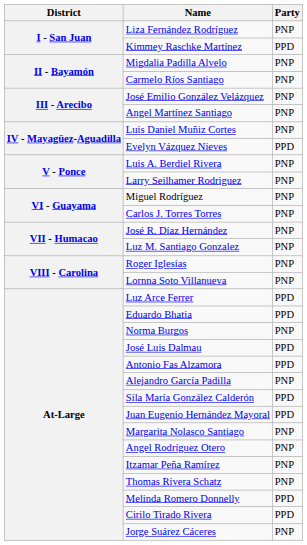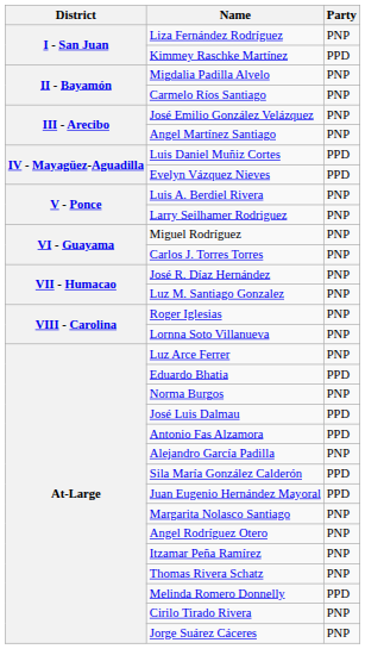Luis Daniel Muñiz Cortes | Party: PNP -> PPD
Luz Arce Ferrer | Party: PPD -> PNP
Cirilo Tirado Rivera | Party: PPD -> PNP
